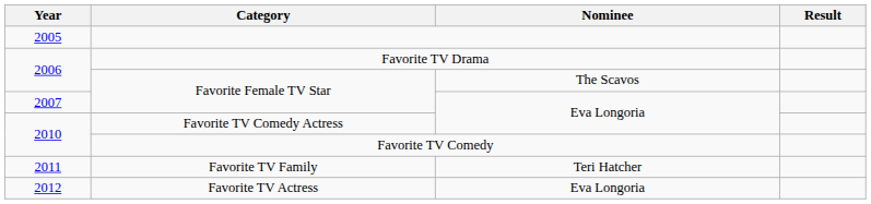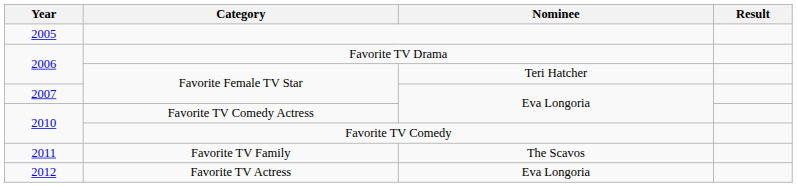2006 / Favorite Female TV Star | Nominee: The Scavos -> Teri Hatcher
Favorite TV Family | Nominee: Teri Hatcher -> The Scavos
